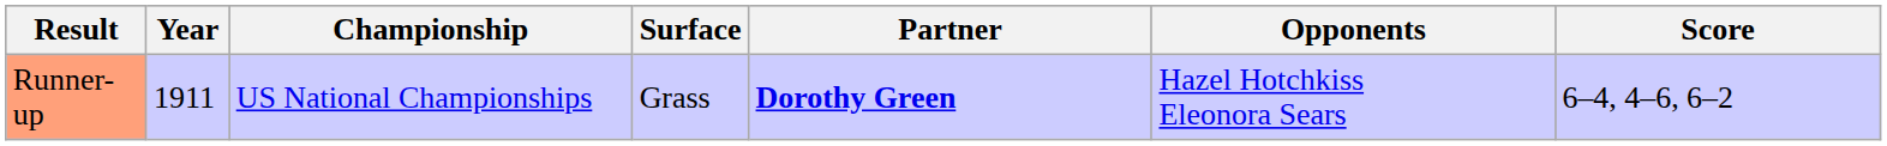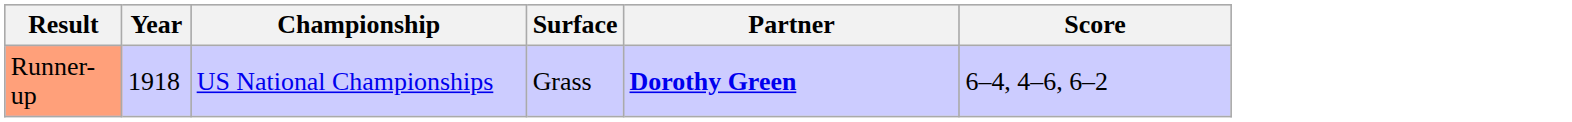- column: Opponents | Hazel Hotchkiss Eleonora Sears
Runner-up | Year: 1911 -> 1918
